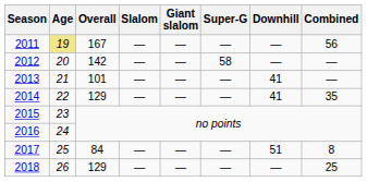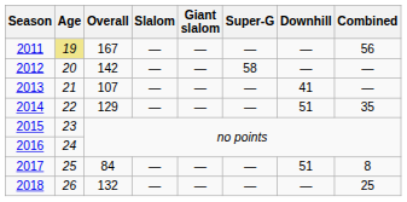2013 | Overall: 101 -> 107
2014 | Downhill: 41 -> 51
2018 | Overall: 129 -> 132
